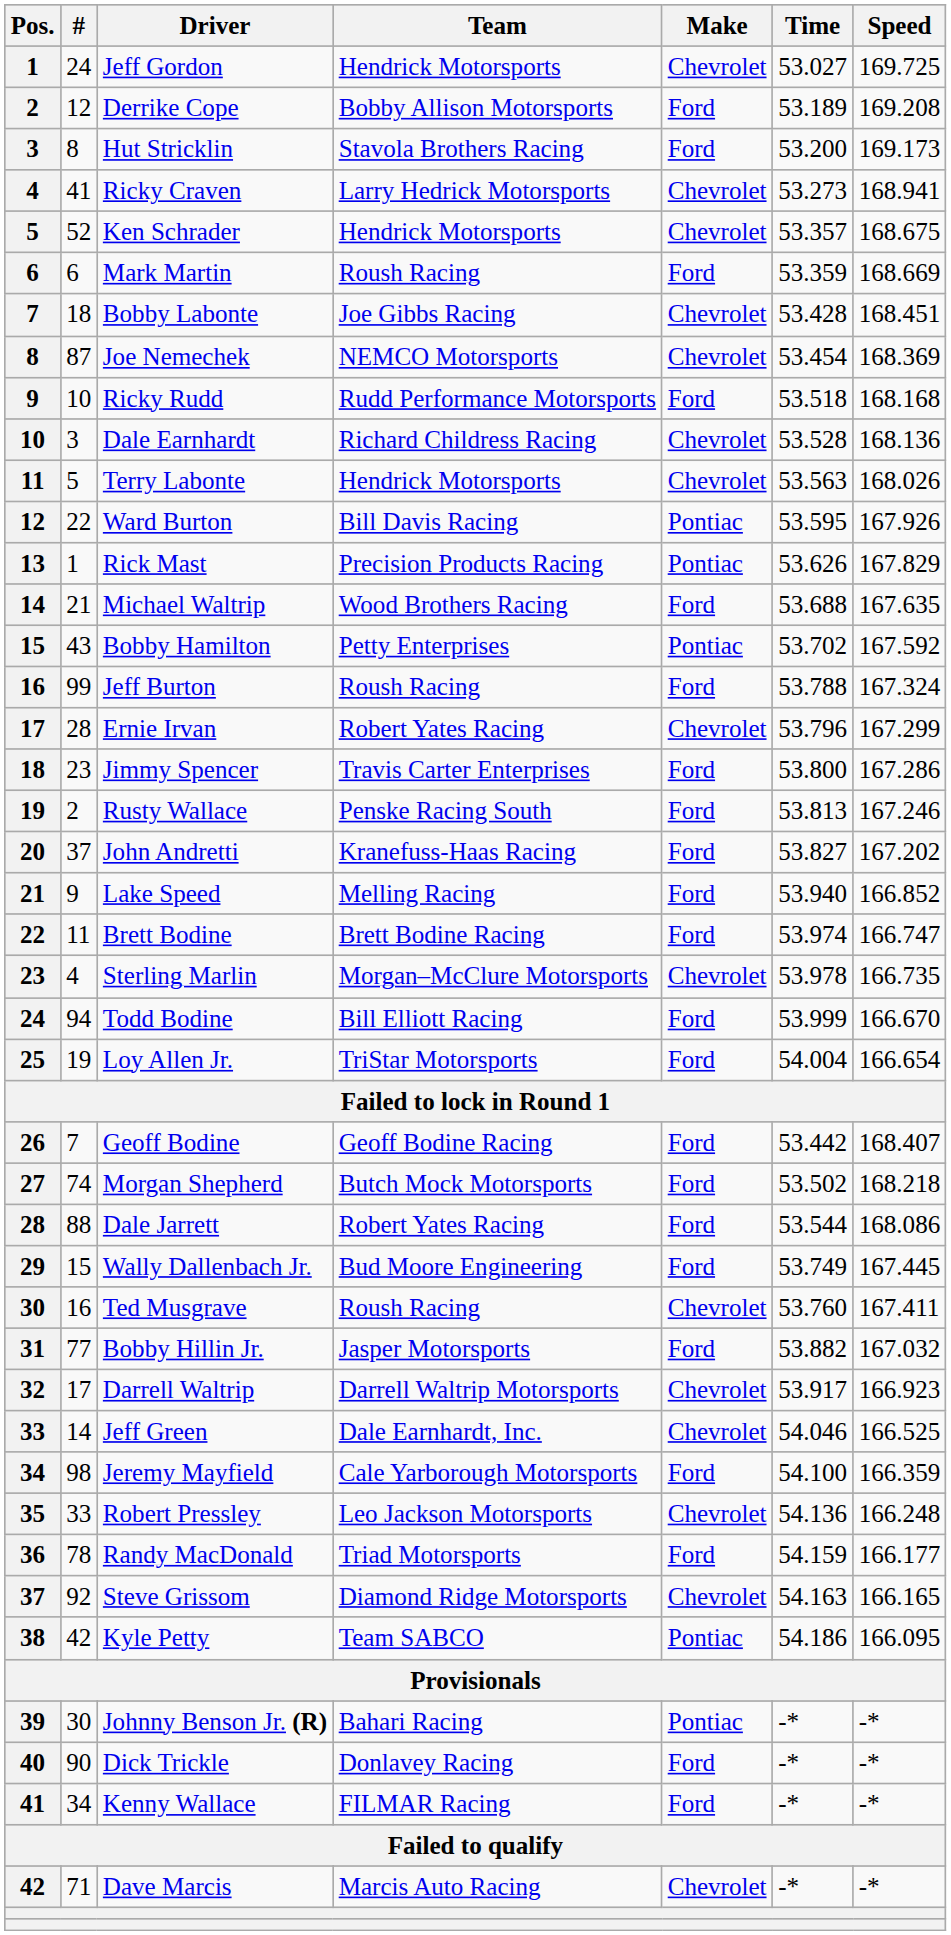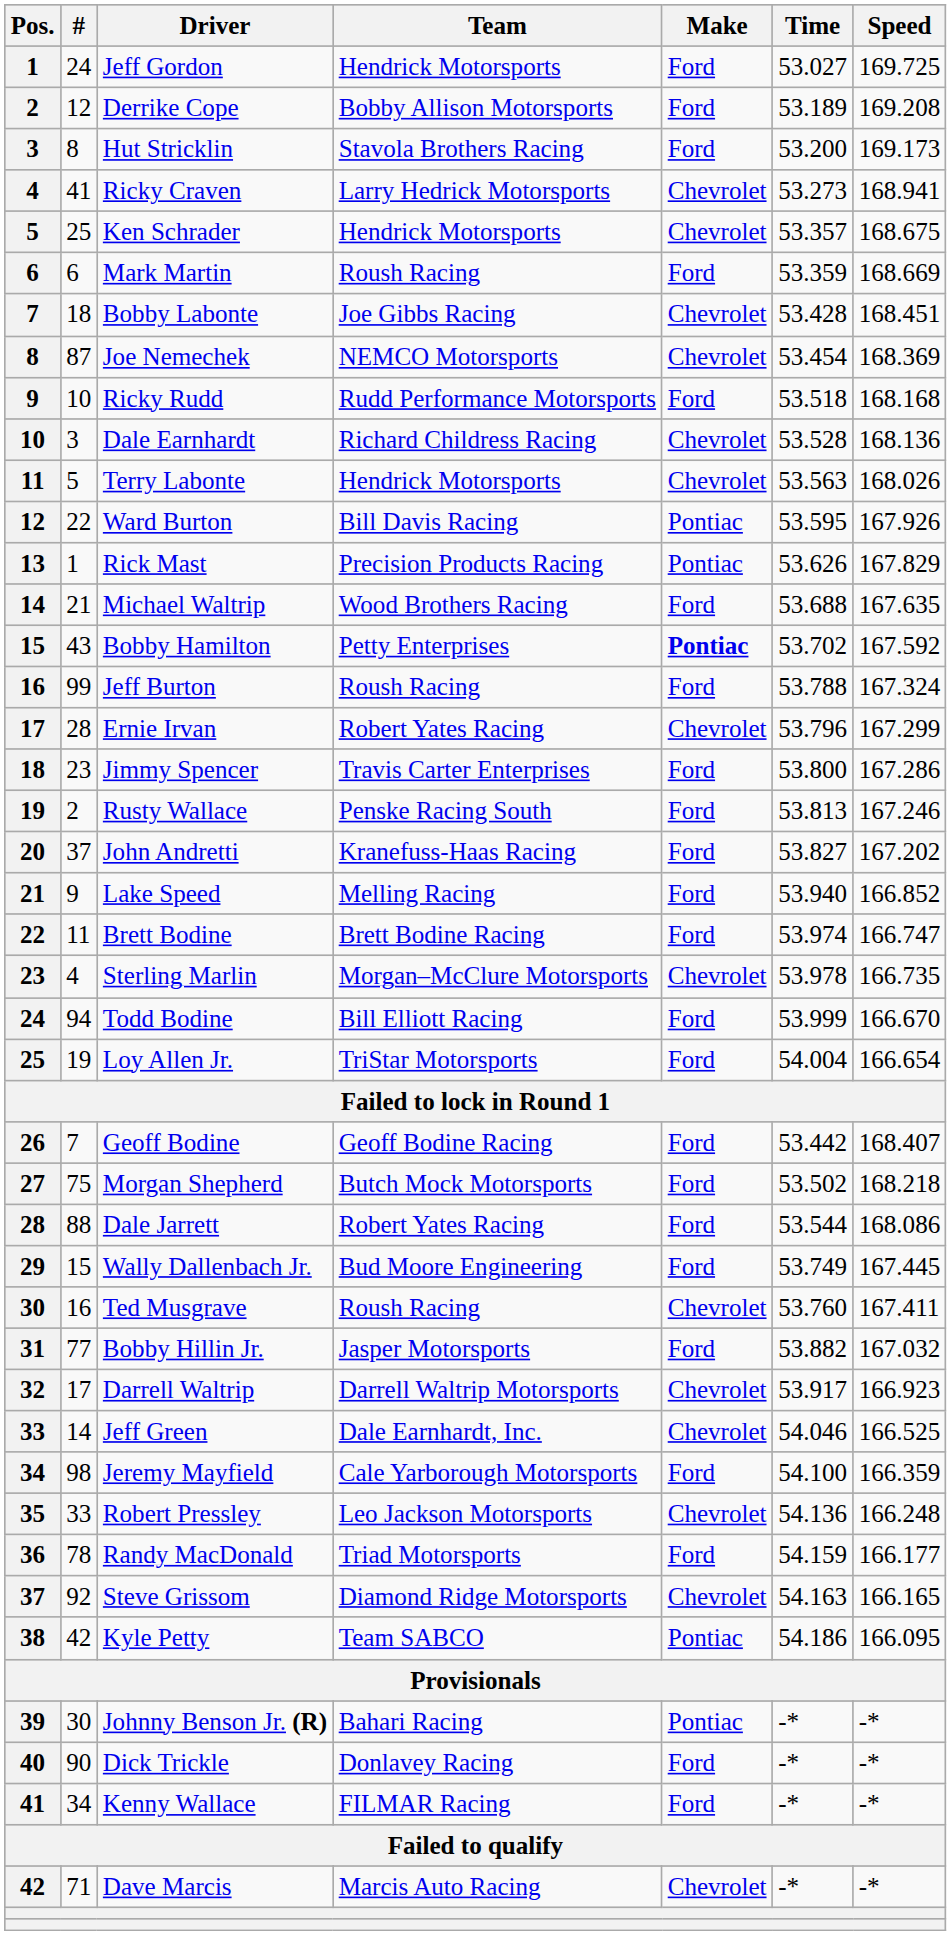Jeff Gordon | Make: Chevrolet -> Ford
Ken Schrader | #: 52 -> 25
Bobby Hamilton | Make: normal -> bold
Morgan Shepherd | #: 74 -> 75
